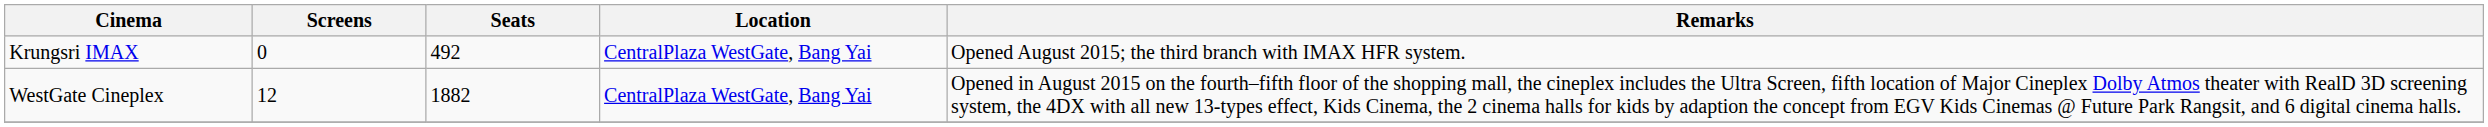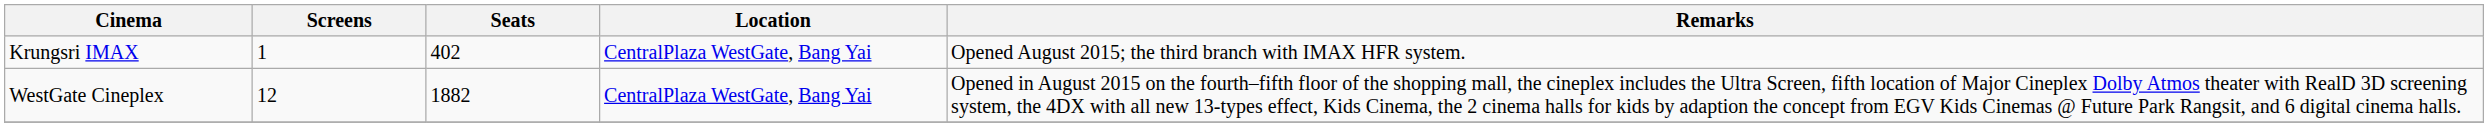Krungsri IMAX | Screens: 0 -> 1
Krungsri IMAX | Seats: 492 -> 402
